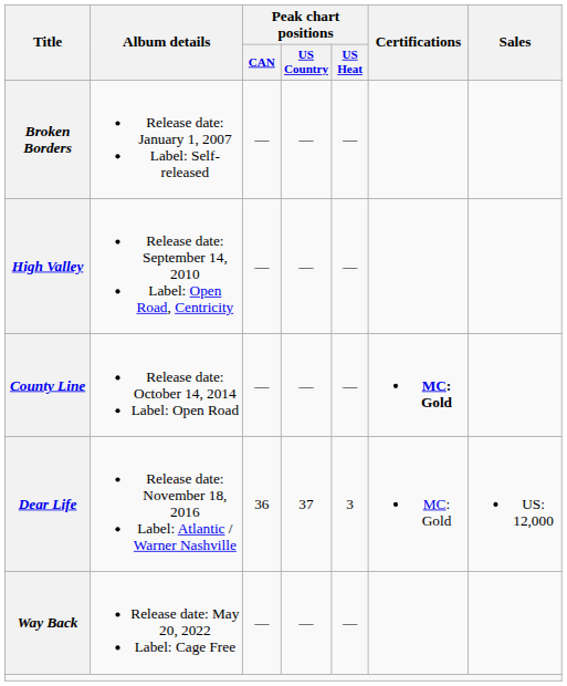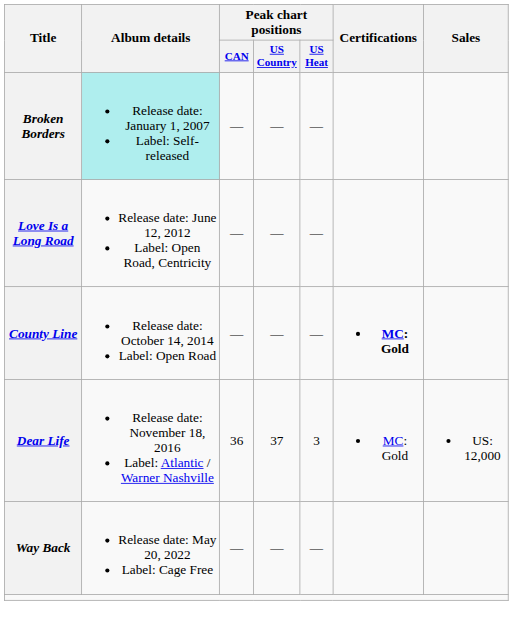Broken Borders | Album details: no background -> paleturquoise background
- row: High Valley | Release date: September 14, 2010 Label: Open Road, Centricity | — | — | —
+ row: Love Is a Long Road | Release date: June 12, 2012 Label: Open Road, Centricity | — | — | —
